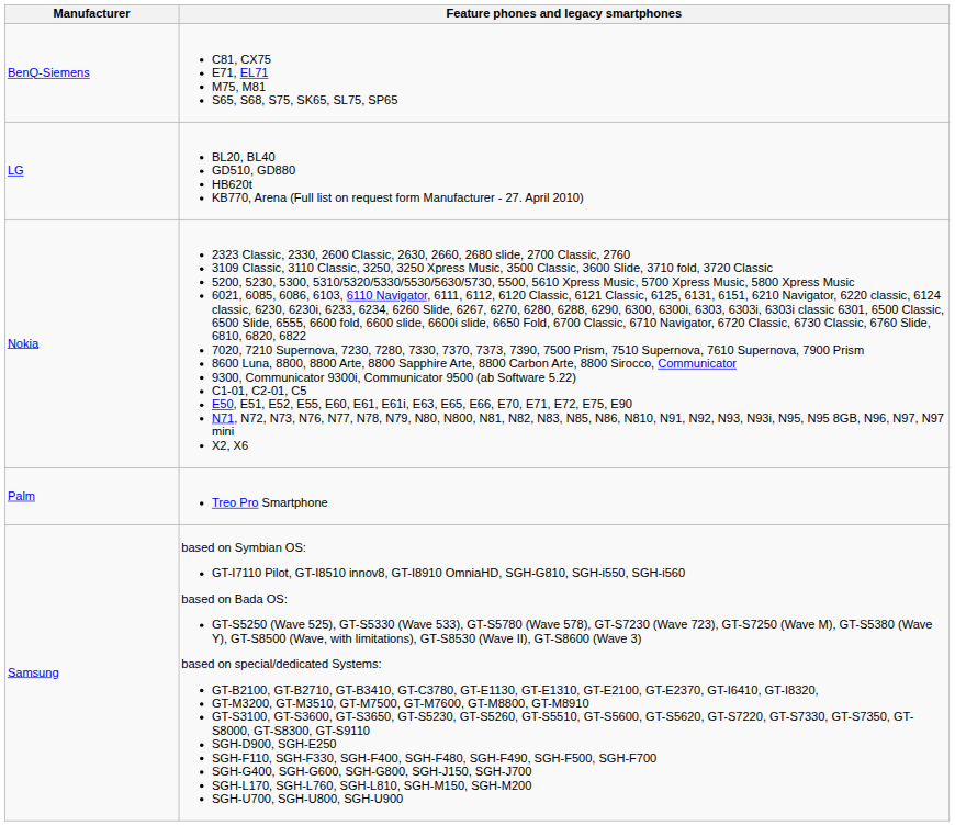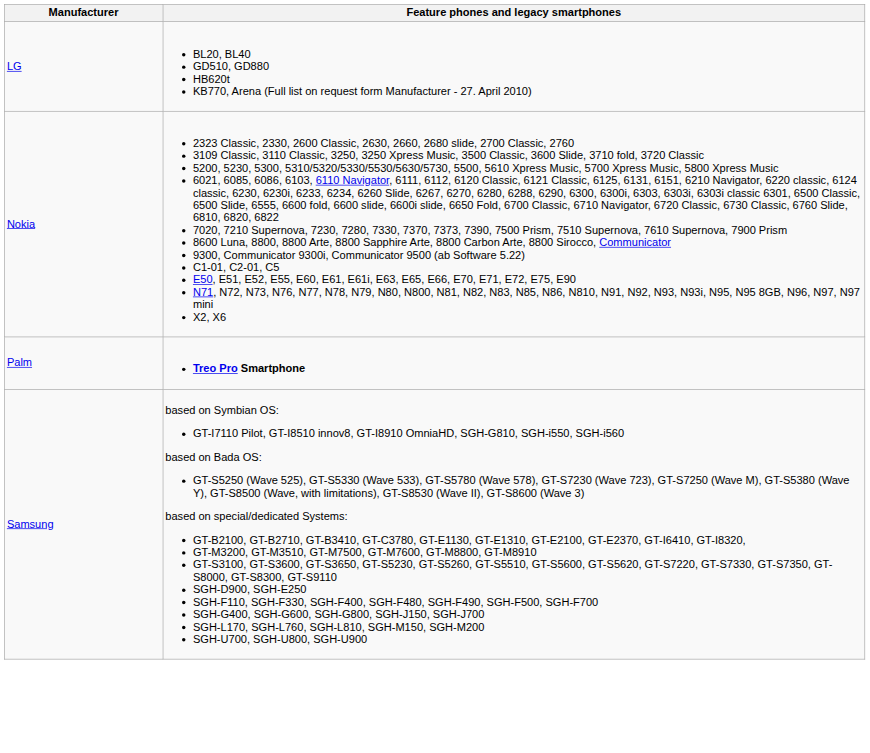- row: BenQ-Siemens | C81, CX75 E71, EL71 M75, M81 S65, S68, S75, SK65, SL75, SP65
Palm | Feature phones and legacy smartphones: normal -> bold
